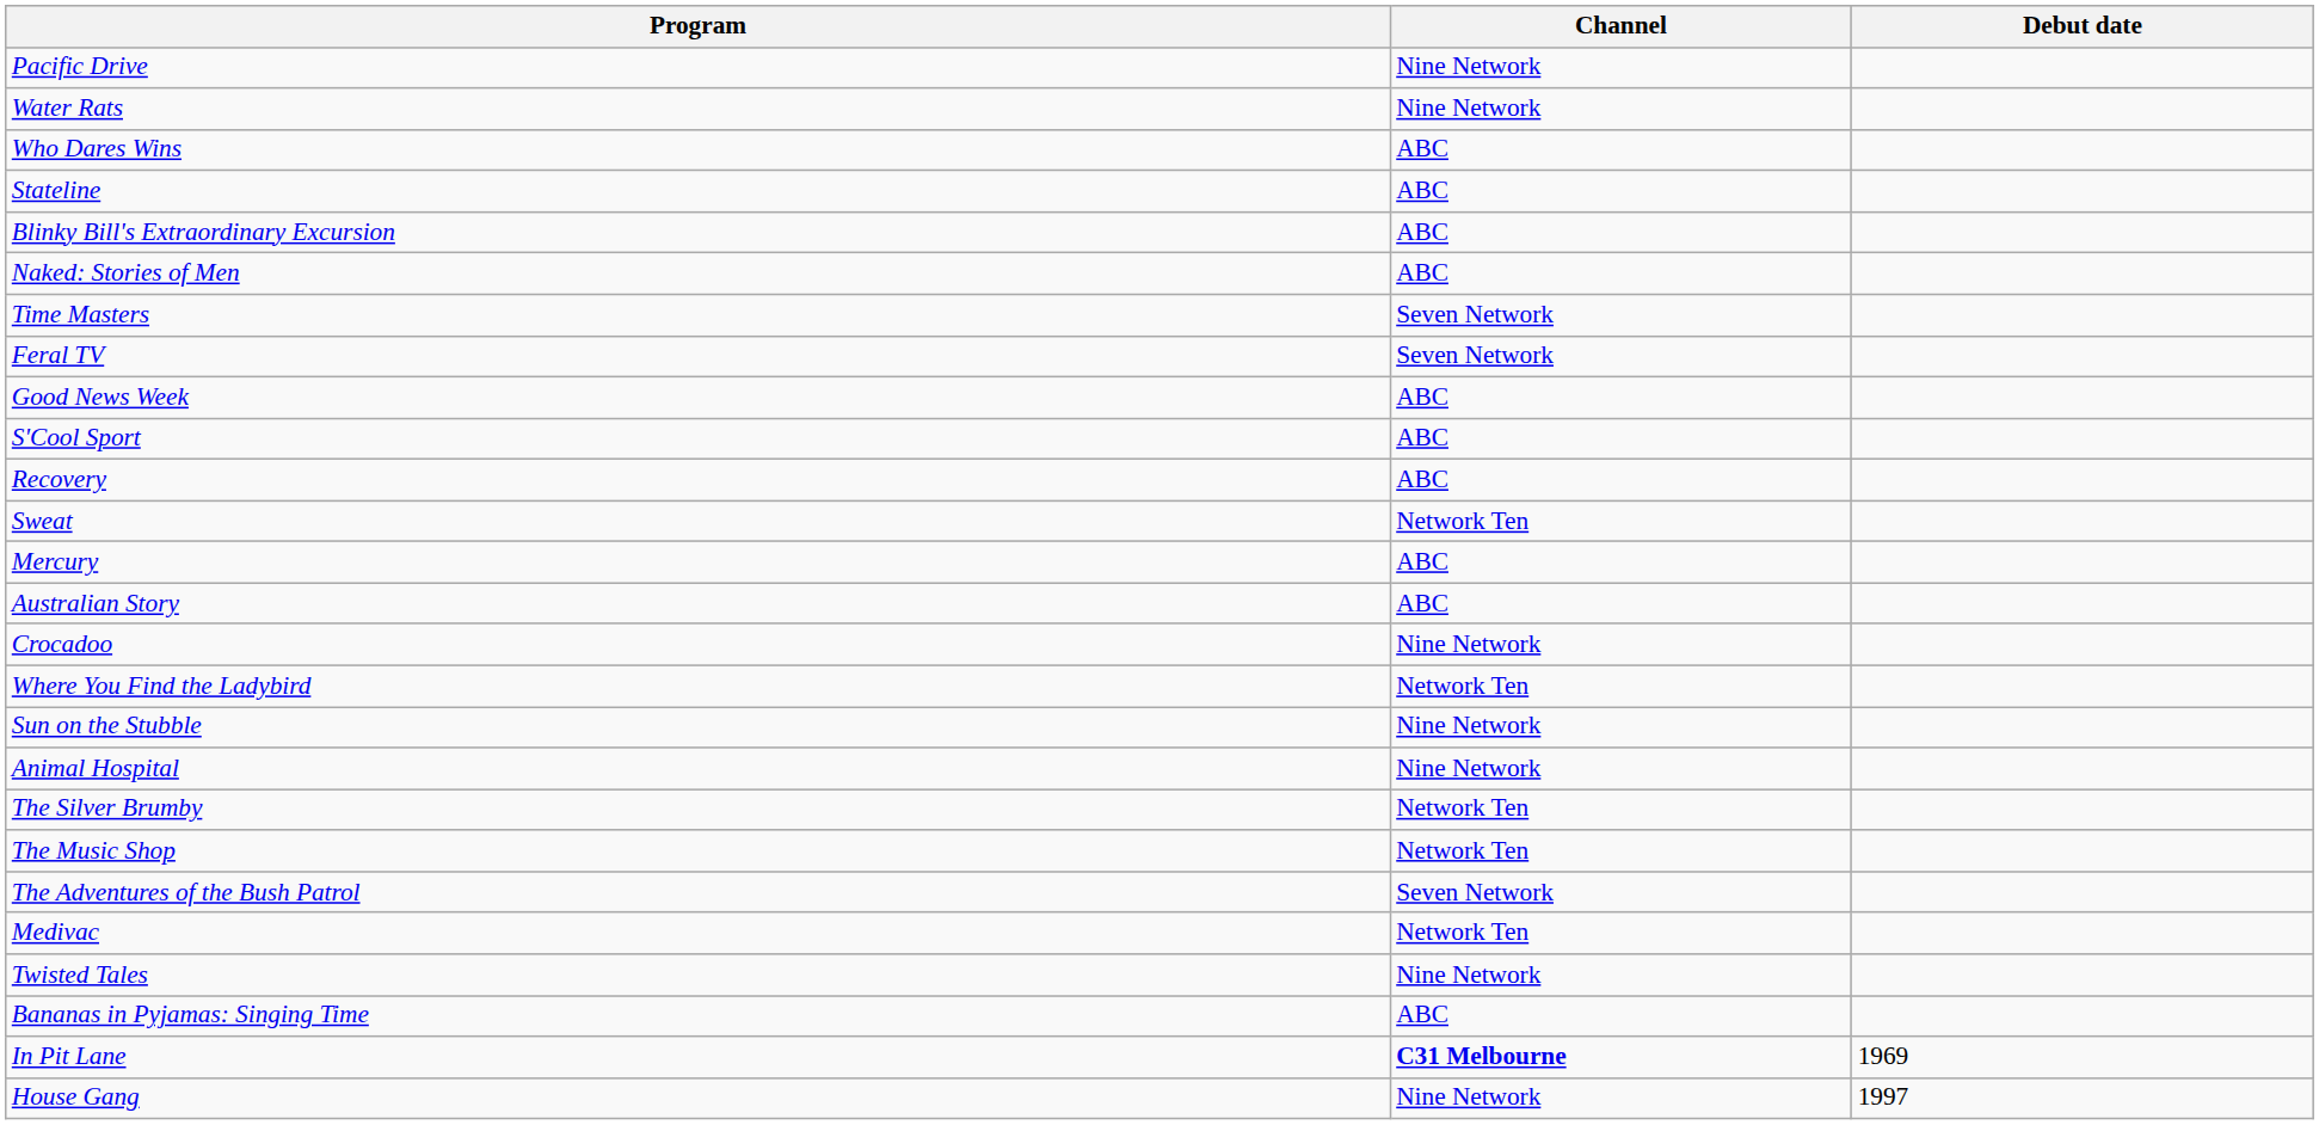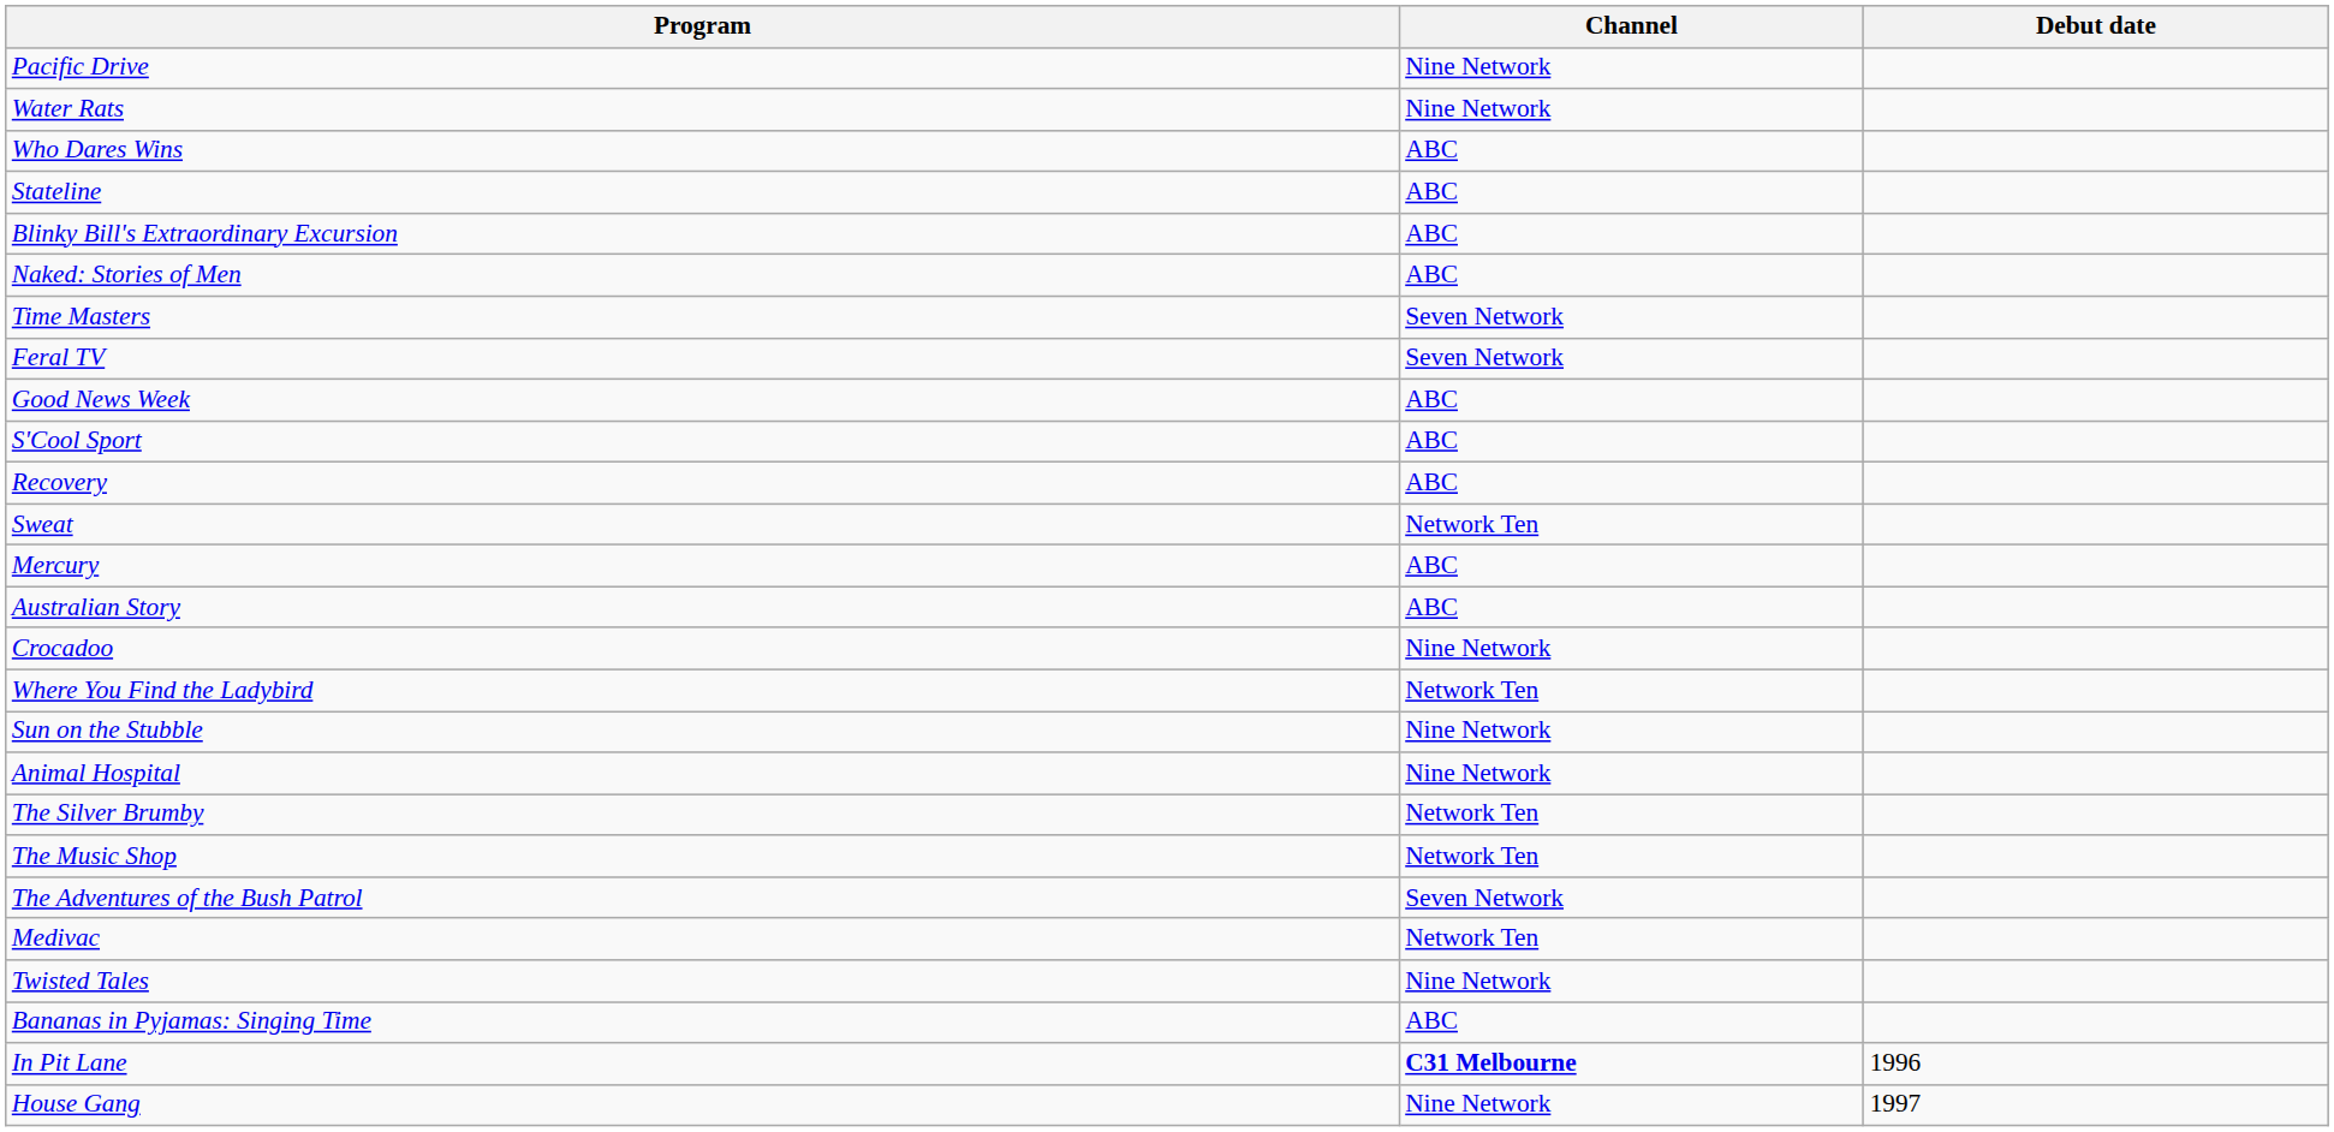In Pit Lane | Debut date: 1969 -> 1996
